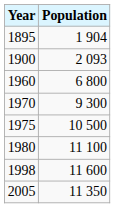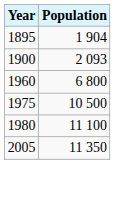- row: 1970 | 9 300
- row: 1998 | 11 600
